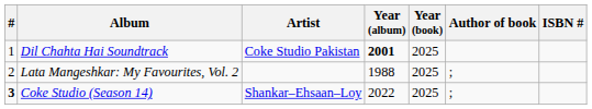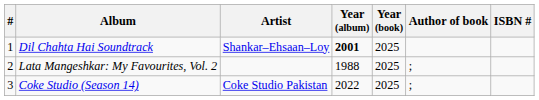Dil Chahta Hai Soundtrack | Artist: Coke Studio Pakistan -> Shankar–Ehsaan–Loy
Coke Studio (Season 14) | #: bold -> normal
Coke Studio (Season 14) | Artist: Shankar–Ehsaan–Loy -> Coke Studio Pakistan
